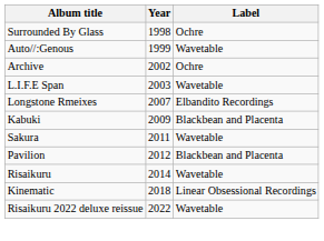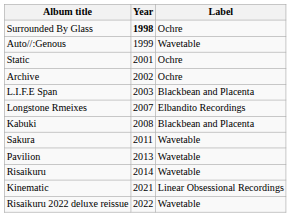Surrounded By Glass | Year: normal -> bold
+ row: Static | 2001 | Ochre
L.I.F.E Span | Label: Wavetable -> Blackbean and Placenta
Kabuki | Year: 2009 -> 2008
Pavilion | Year: 2012 -> 2013
Pavilion | Label: Blackbean and Placenta -> Wavetable
Kinematic | Year: 2018 -> 2021
